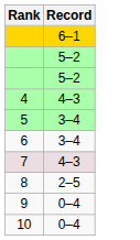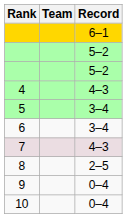+ column: Team
